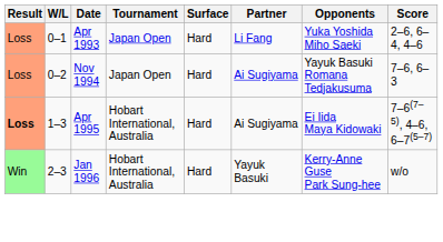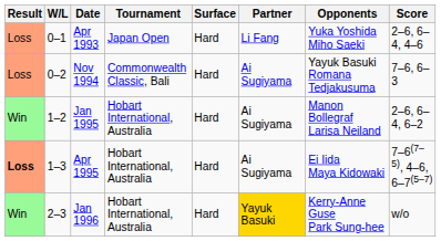Nov 1994 | Tournament: Japan Open -> Commonwealth Classic, Bali
+ row: Win | 1–2 | Jan 1995 | Hobart International, Australia | Hard | Ai Sugiyama | Manon Bollegraf Larisa Neiland | 2–6, 6–4, 6–2
Jan 1996 | Partner: no background -> gold background
